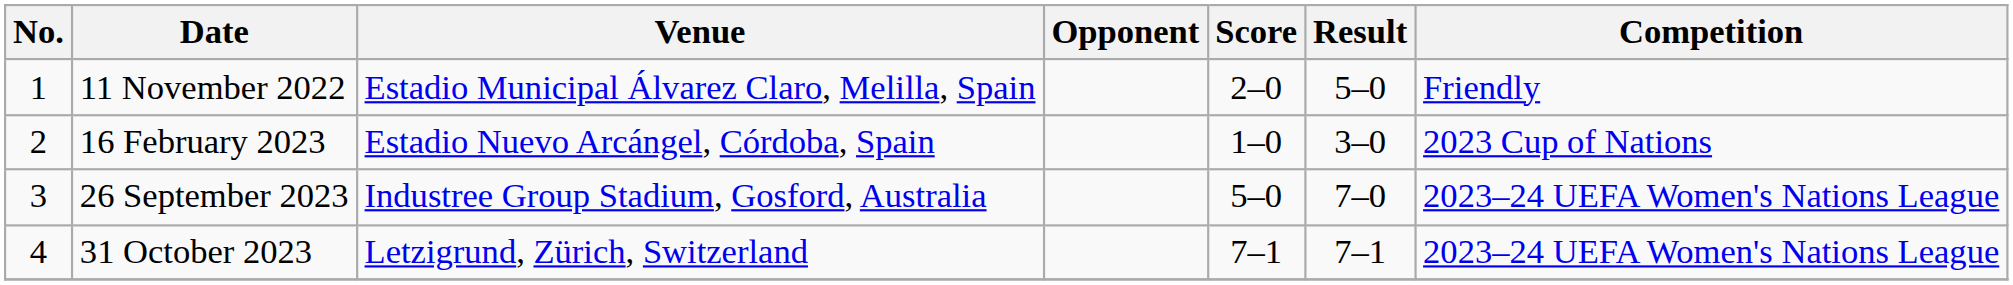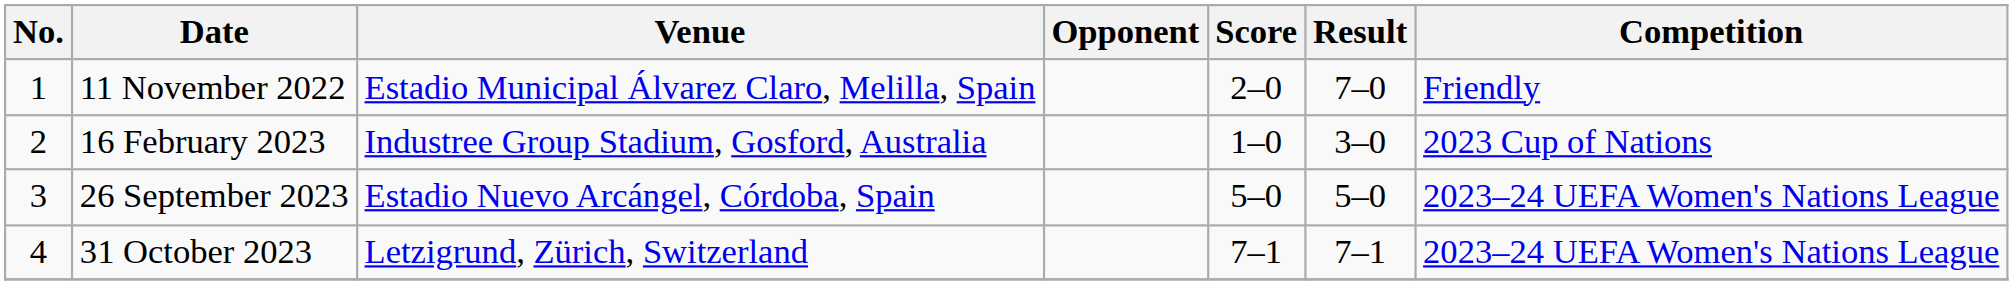11 November 2022 | Result: 5–0 -> 7–0
16 February 2023 | Venue: Estadio Nuevo Arcángel, Córdoba, Spain -> Industree Group Stadium, Gosford, Australia
26 September 2023 | Venue: Industree Group Stadium, Gosford, Australia -> Estadio Nuevo Arcángel, Córdoba, Spain
26 September 2023 | Result: 7–0 -> 5–0
